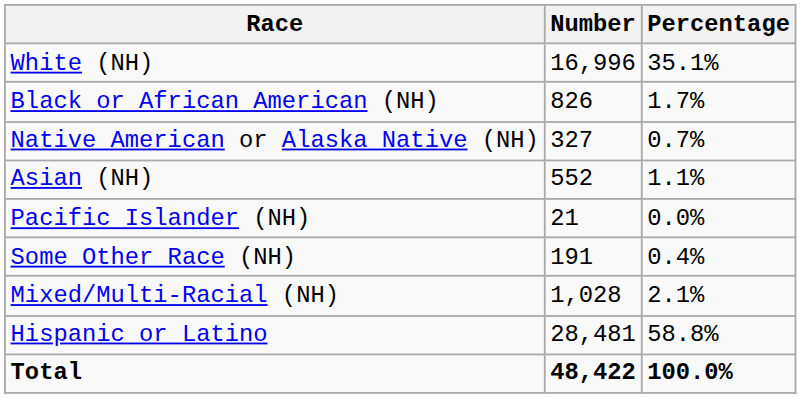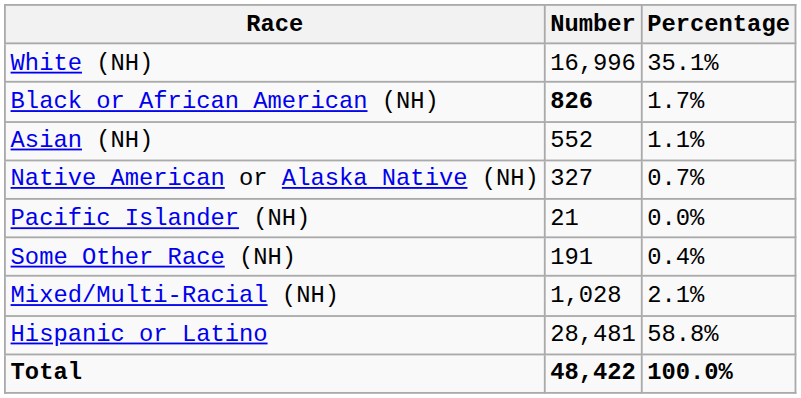Black or African American (NH) | Number: normal -> bold
rows swapped: Native American or Alaska Native (NH) <-> Asian (NH)
